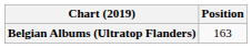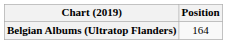Belgian Albums (Ultratop Flanders) | Position: 163 -> 164
